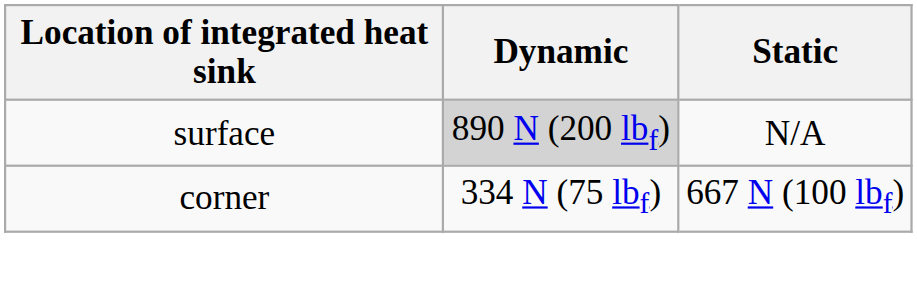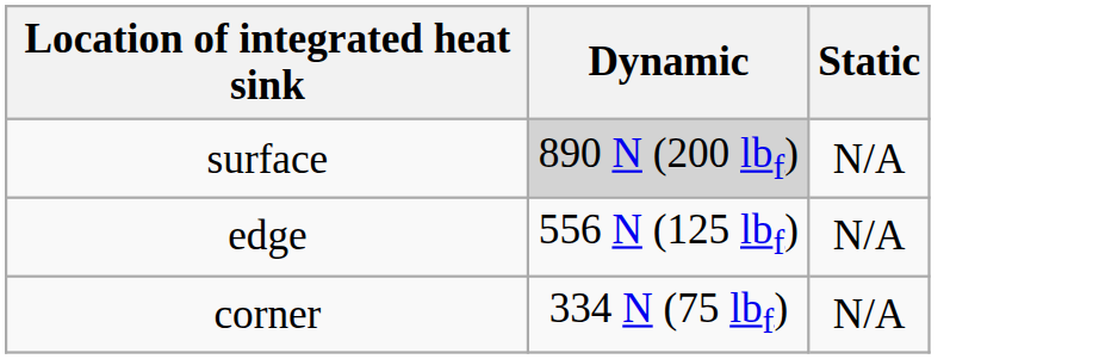+ row: edge | 556 N (125 lbf) | N/A
corner | Static: 667 N (100 lbf) -> N/A
